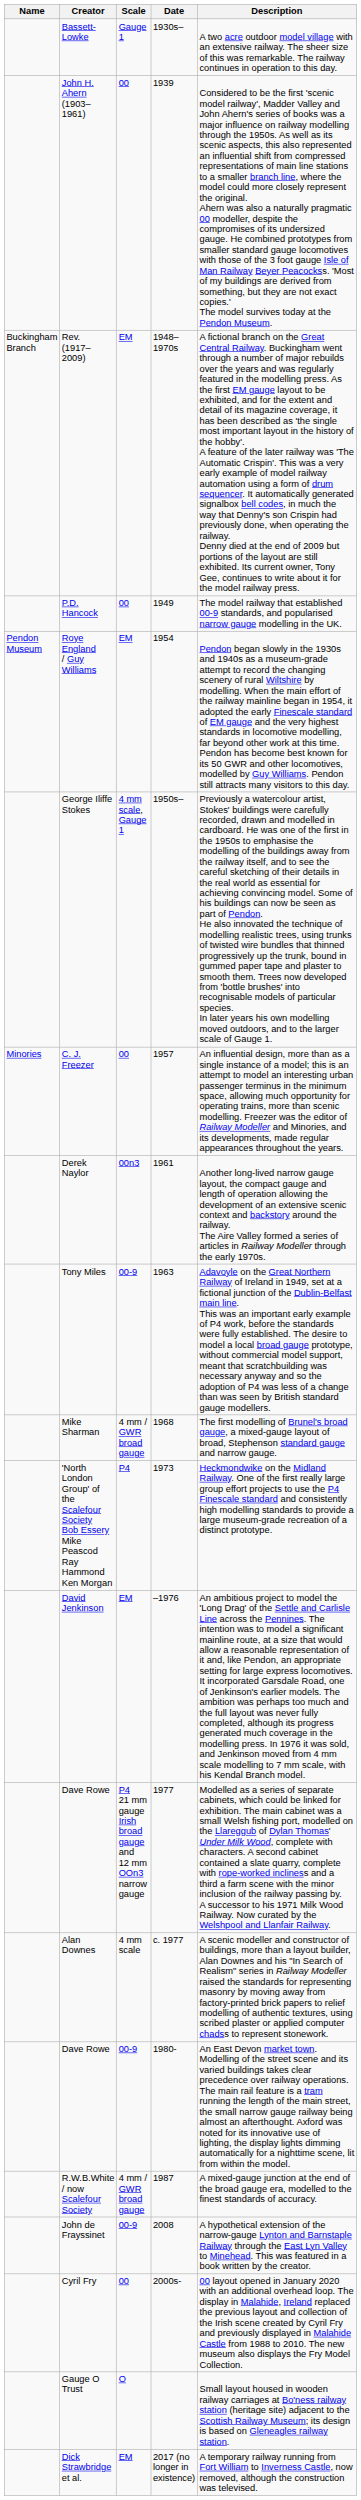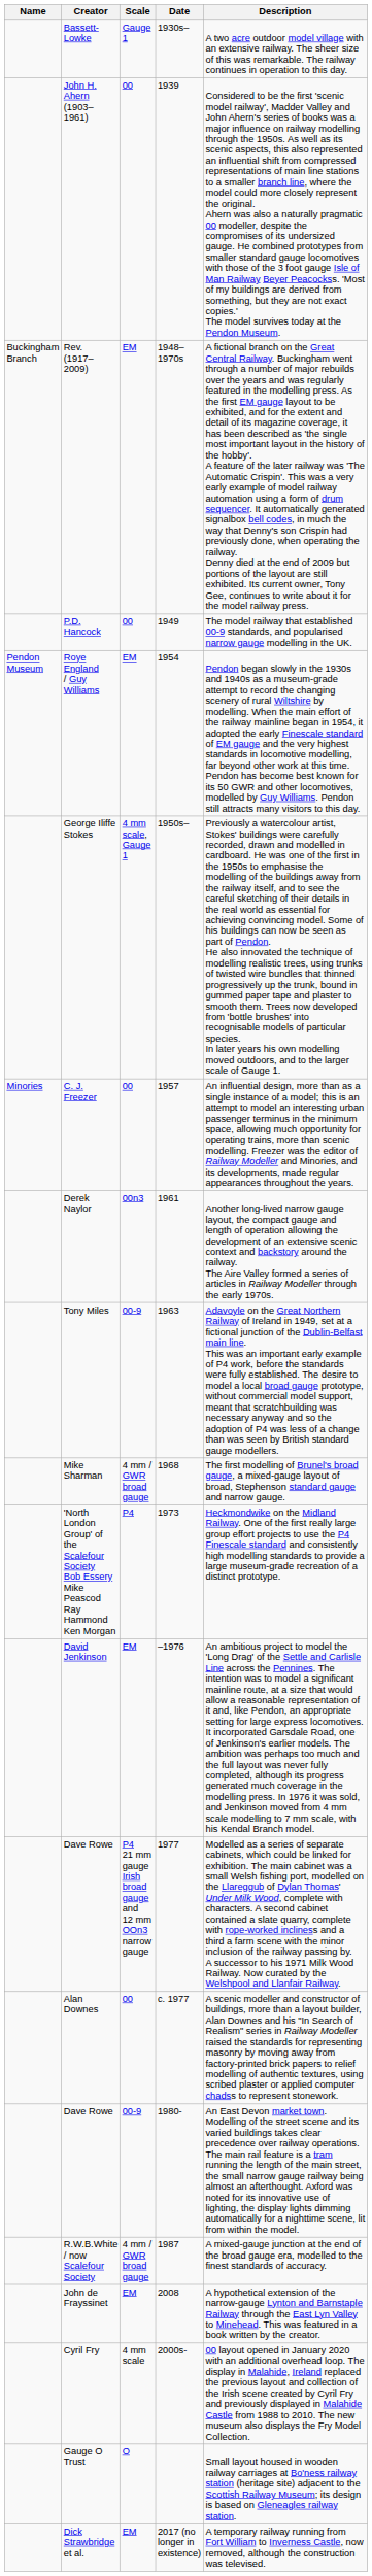Alan Downes | Scale: 4 mm scale -> 00
John de Frayssinet | Scale: 00-9 -> EM
Cyril Fry | Scale: 00 -> 4 mm scale
